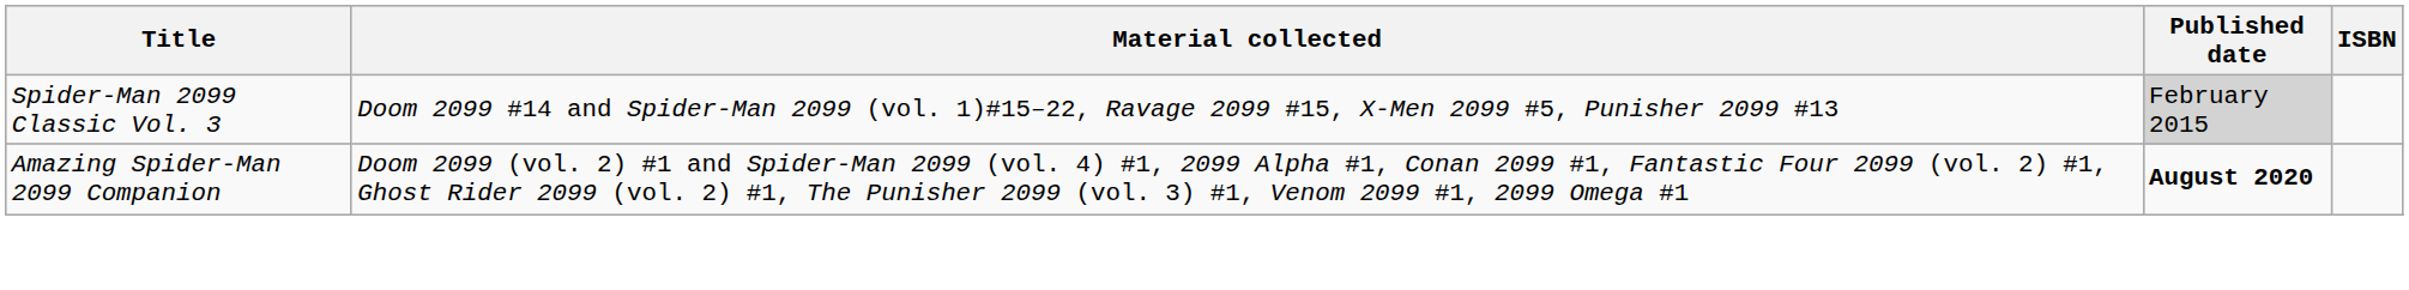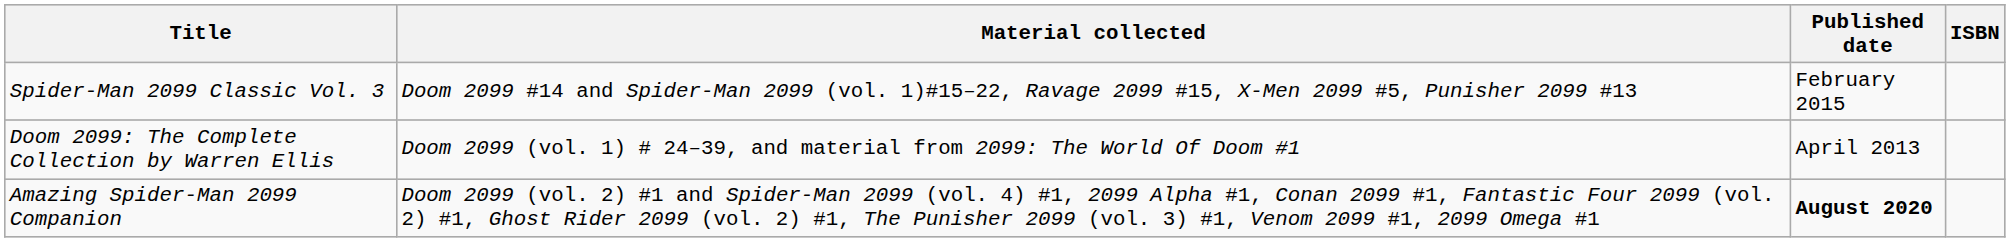Spider-Man 2099 Classic Vol. 3 | Published date: lightgrey background -> no background
+ row: Doom 2099: The Complete Collection by Warren Ellis | Doom 2099 (vol. 1) # 24–39, and material from 2099: The World Of Doom #1 | April 2013
